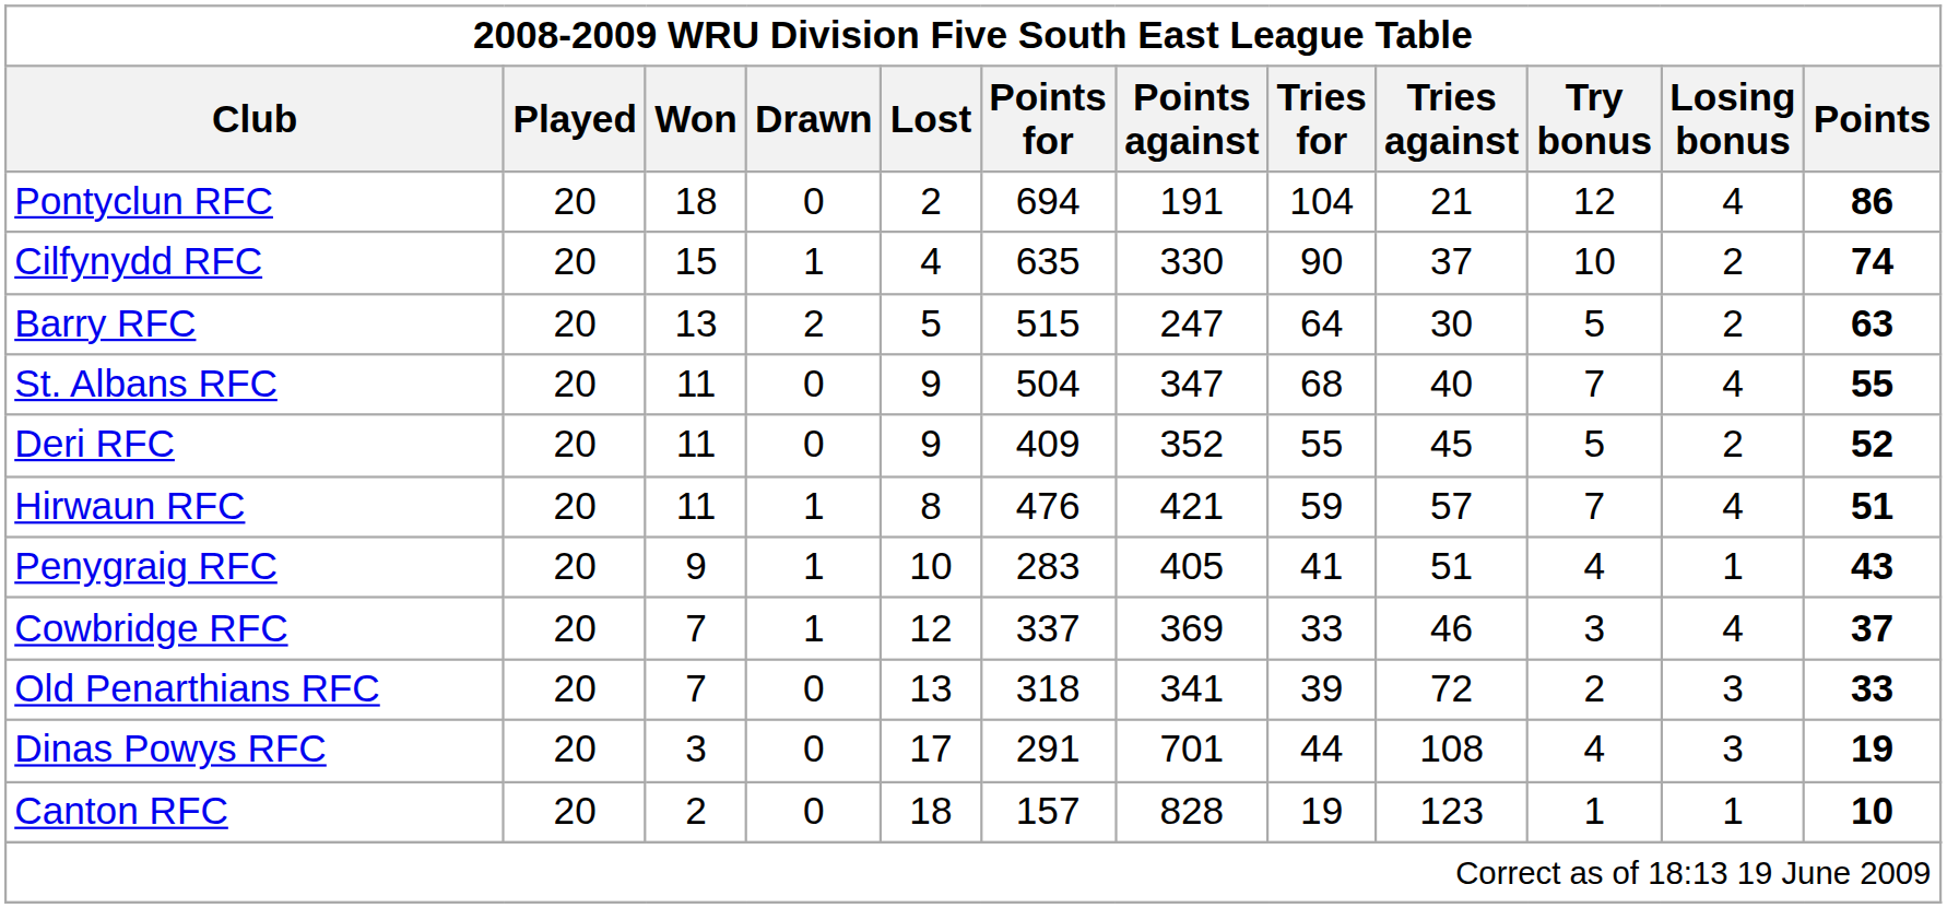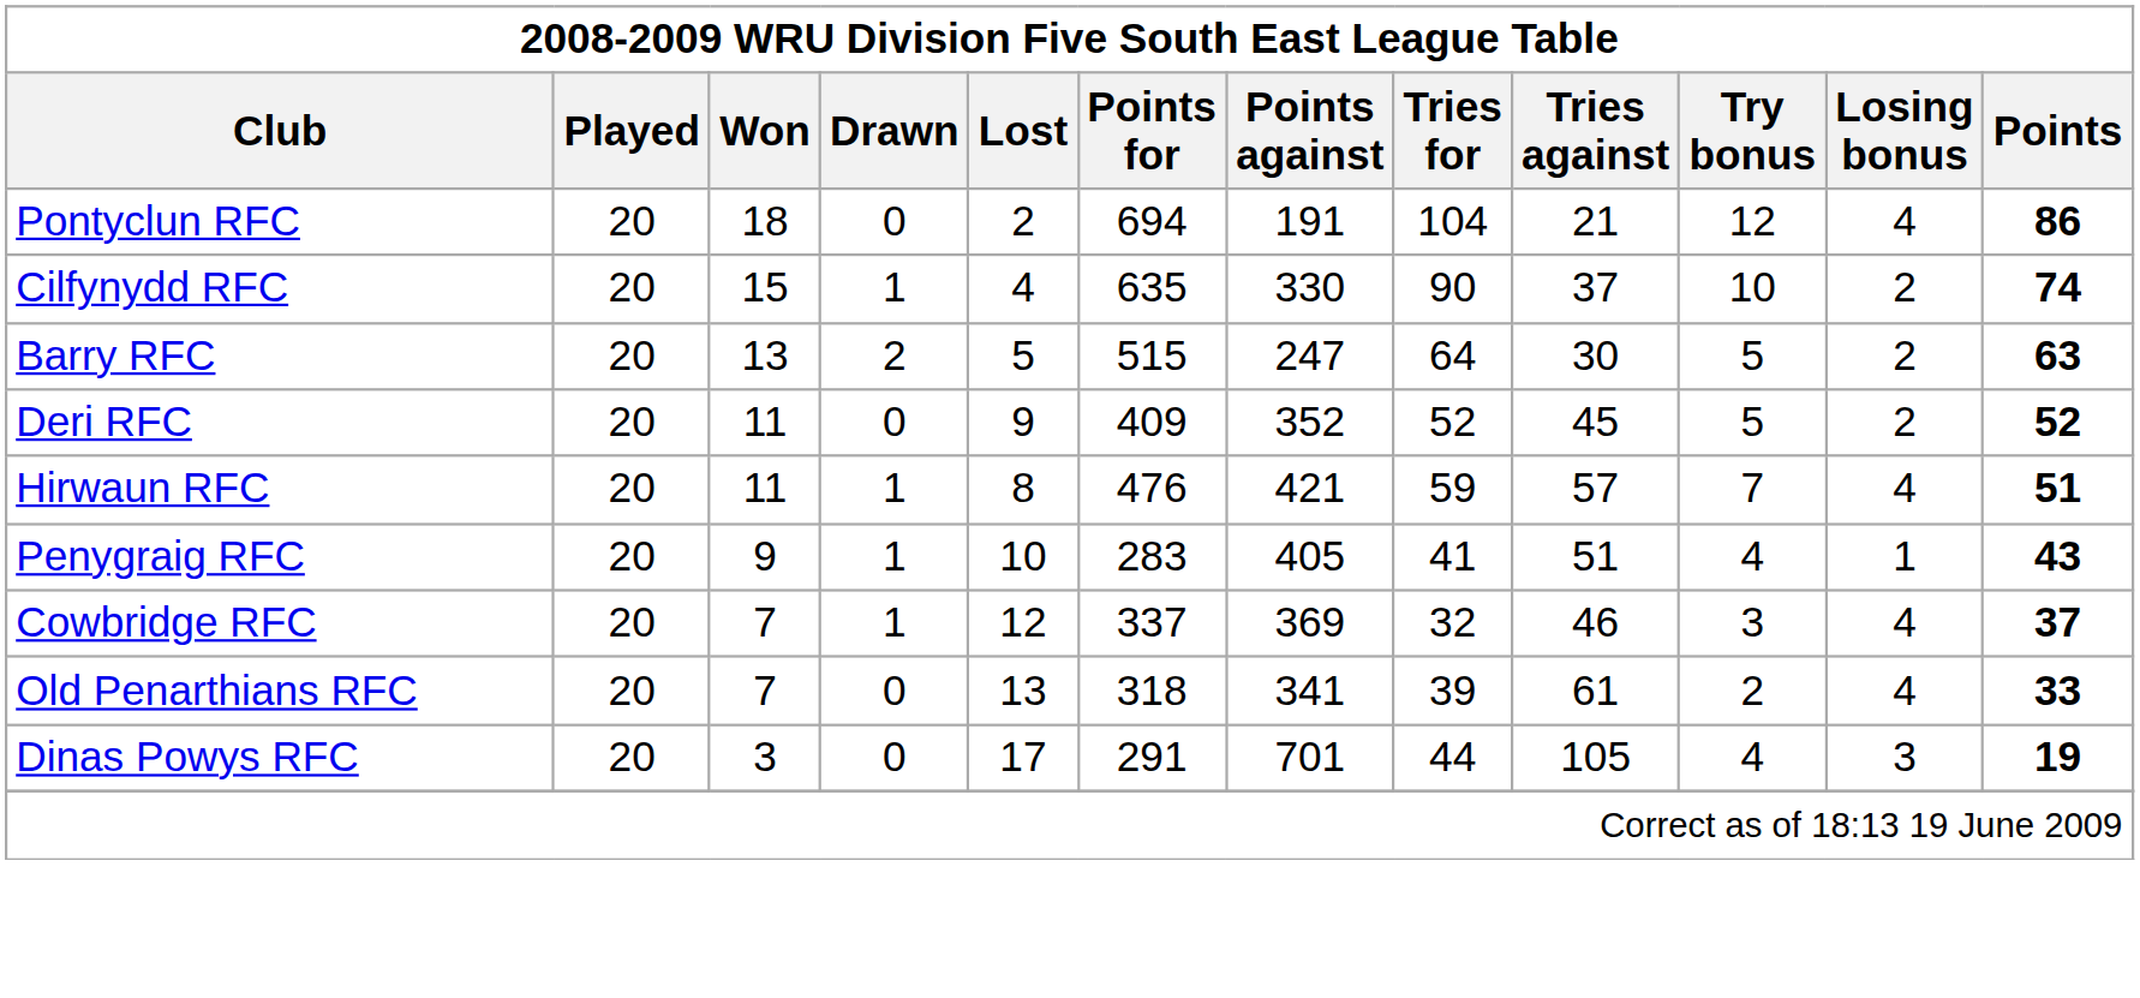- row: St. Albans RFC | 20 | 11 | 0 | 9 | 504 | 347 | 68 | 40 | 7 | 4 | 55
Deri RFC | Tries for: 55 -> 52
Cowbridge RFC | Tries for: 33 -> 32
Old Penarthians RFC | Tries against: 72 -> 61
Old Penarthians RFC | Losing bonus: 3 -> 4
Dinas Powys RFC | Tries against: 108 -> 105
- row: Canton RFC | 20 | 2 | 0 | 18 | 157 | 828 | 19 | 123 | 1 | 1 | 10
